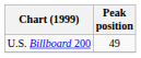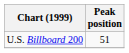U.S. Billboard 200 | Peak position: 49 -> 51
